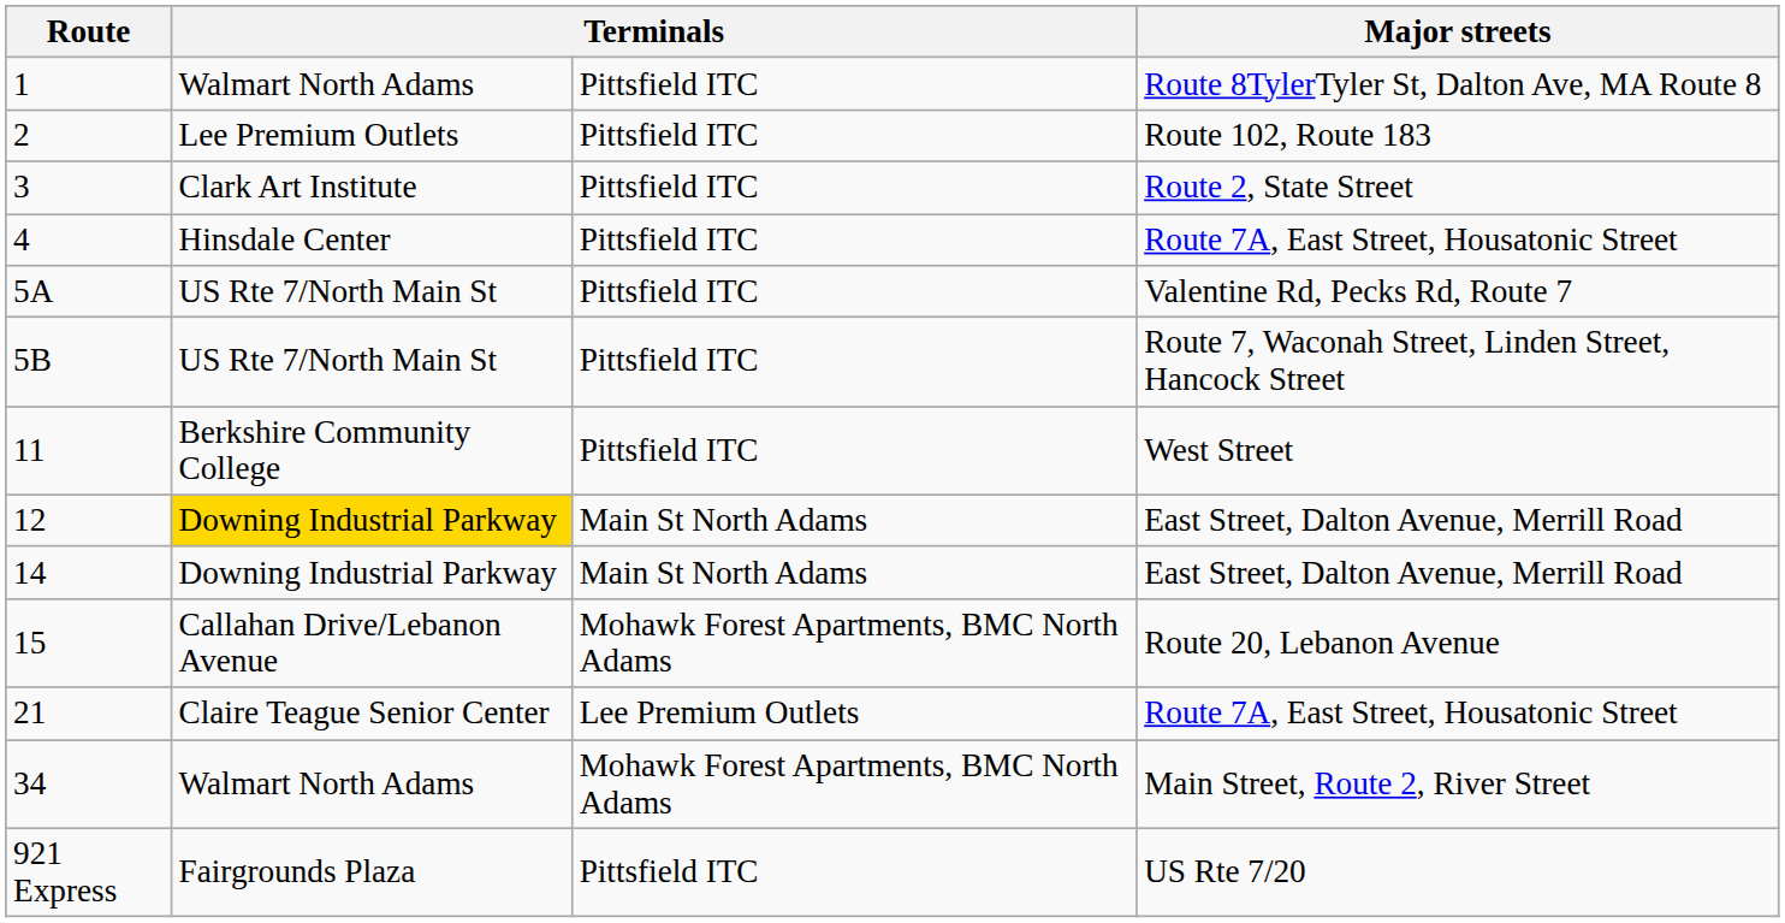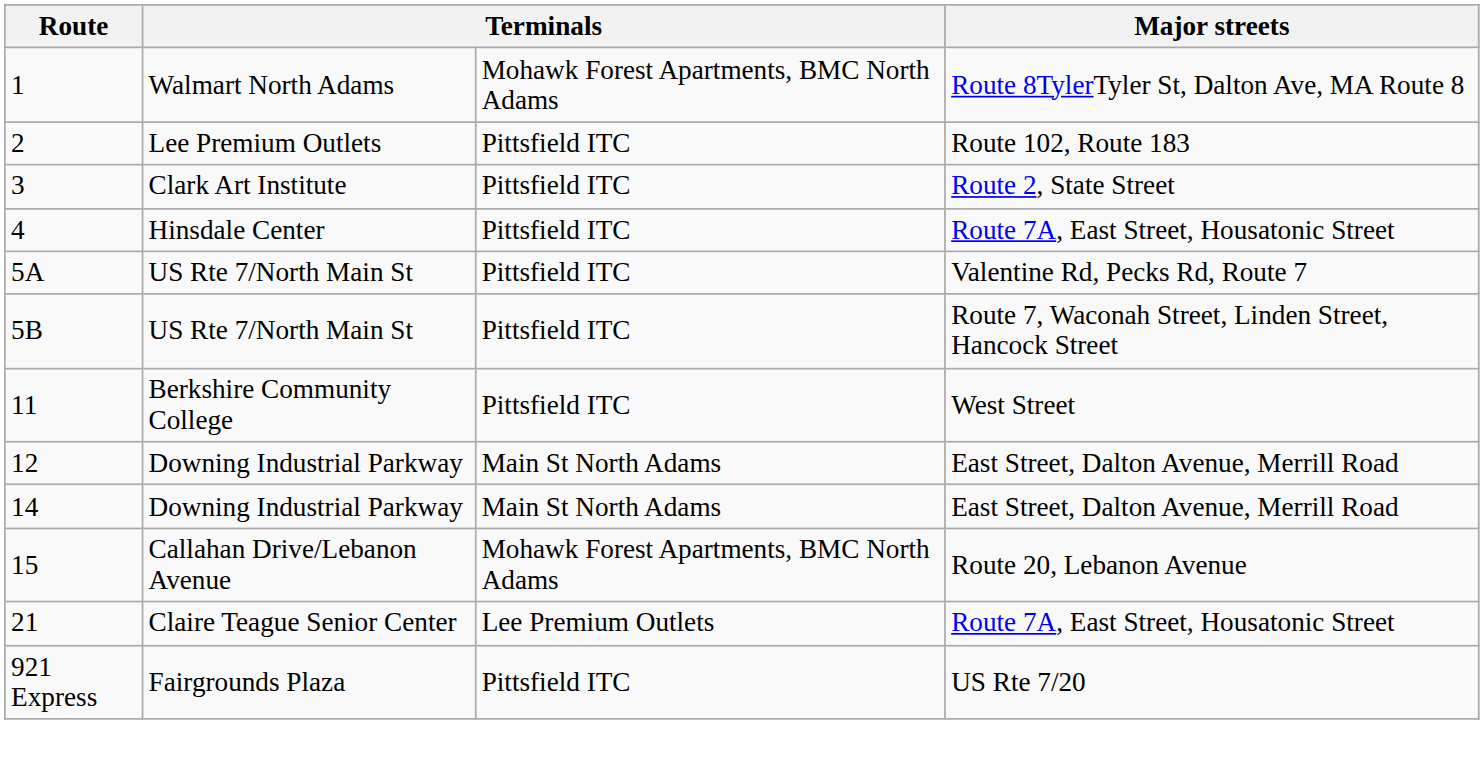1 | column 3: Pittsfield ITC -> Mohawk Forest Apartments, BMC North Adams
12 | column 2: gold background -> no background
- row: 34 | Walmart North Adams | Mohawk Forest Apartments, BMC North Adams | Main Street, Route 2, River Street
